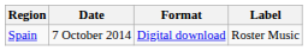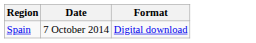- column: Label | Roster Music
